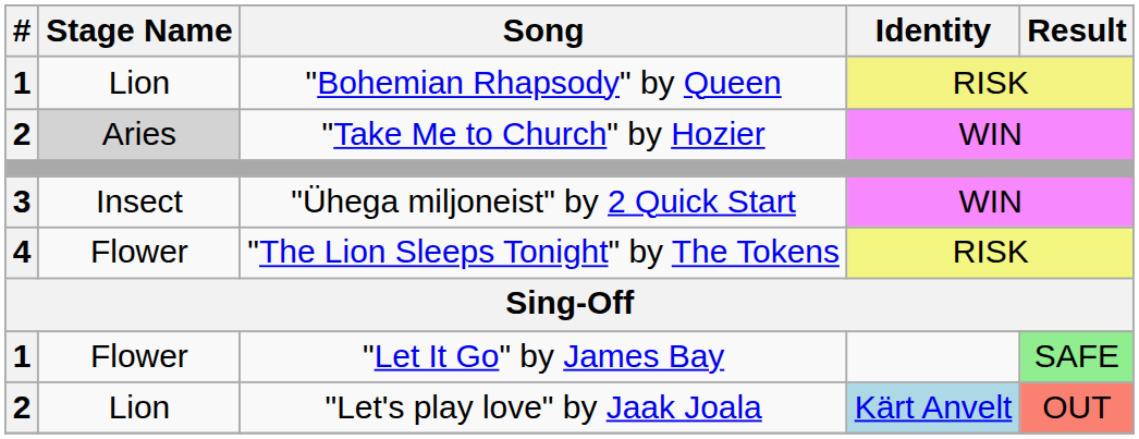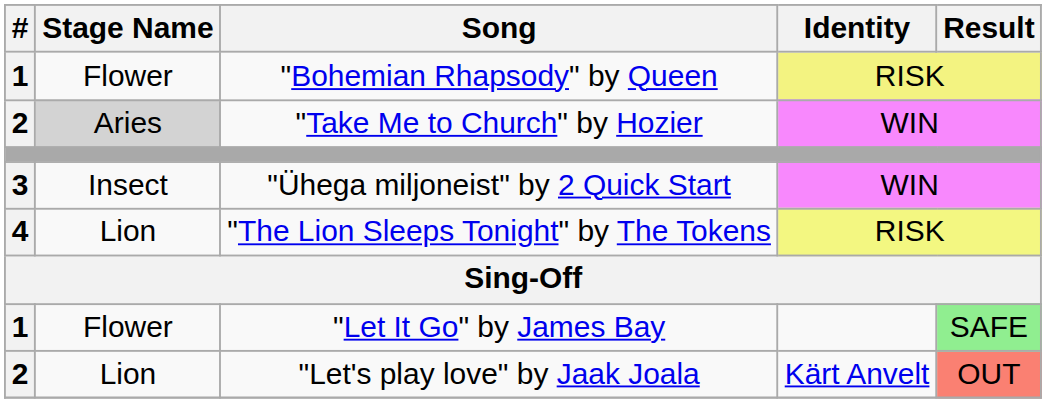"Bohemian Rhapsody" by Queen | Stage Name: Lion -> Flower
"The Lion Sleeps Tonight" by The Tokens | Stage Name: Flower -> Lion
"Let's play love" by Jaak Joala | Identity: lightblue background -> no background
